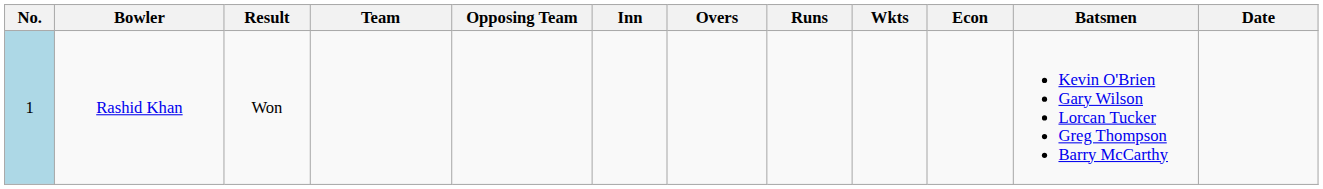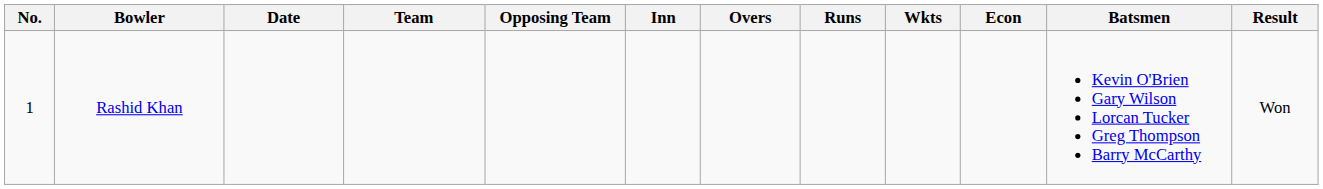columns swapped: Date <-> Result
Rashid Khan | No.: lightblue background -> no background
